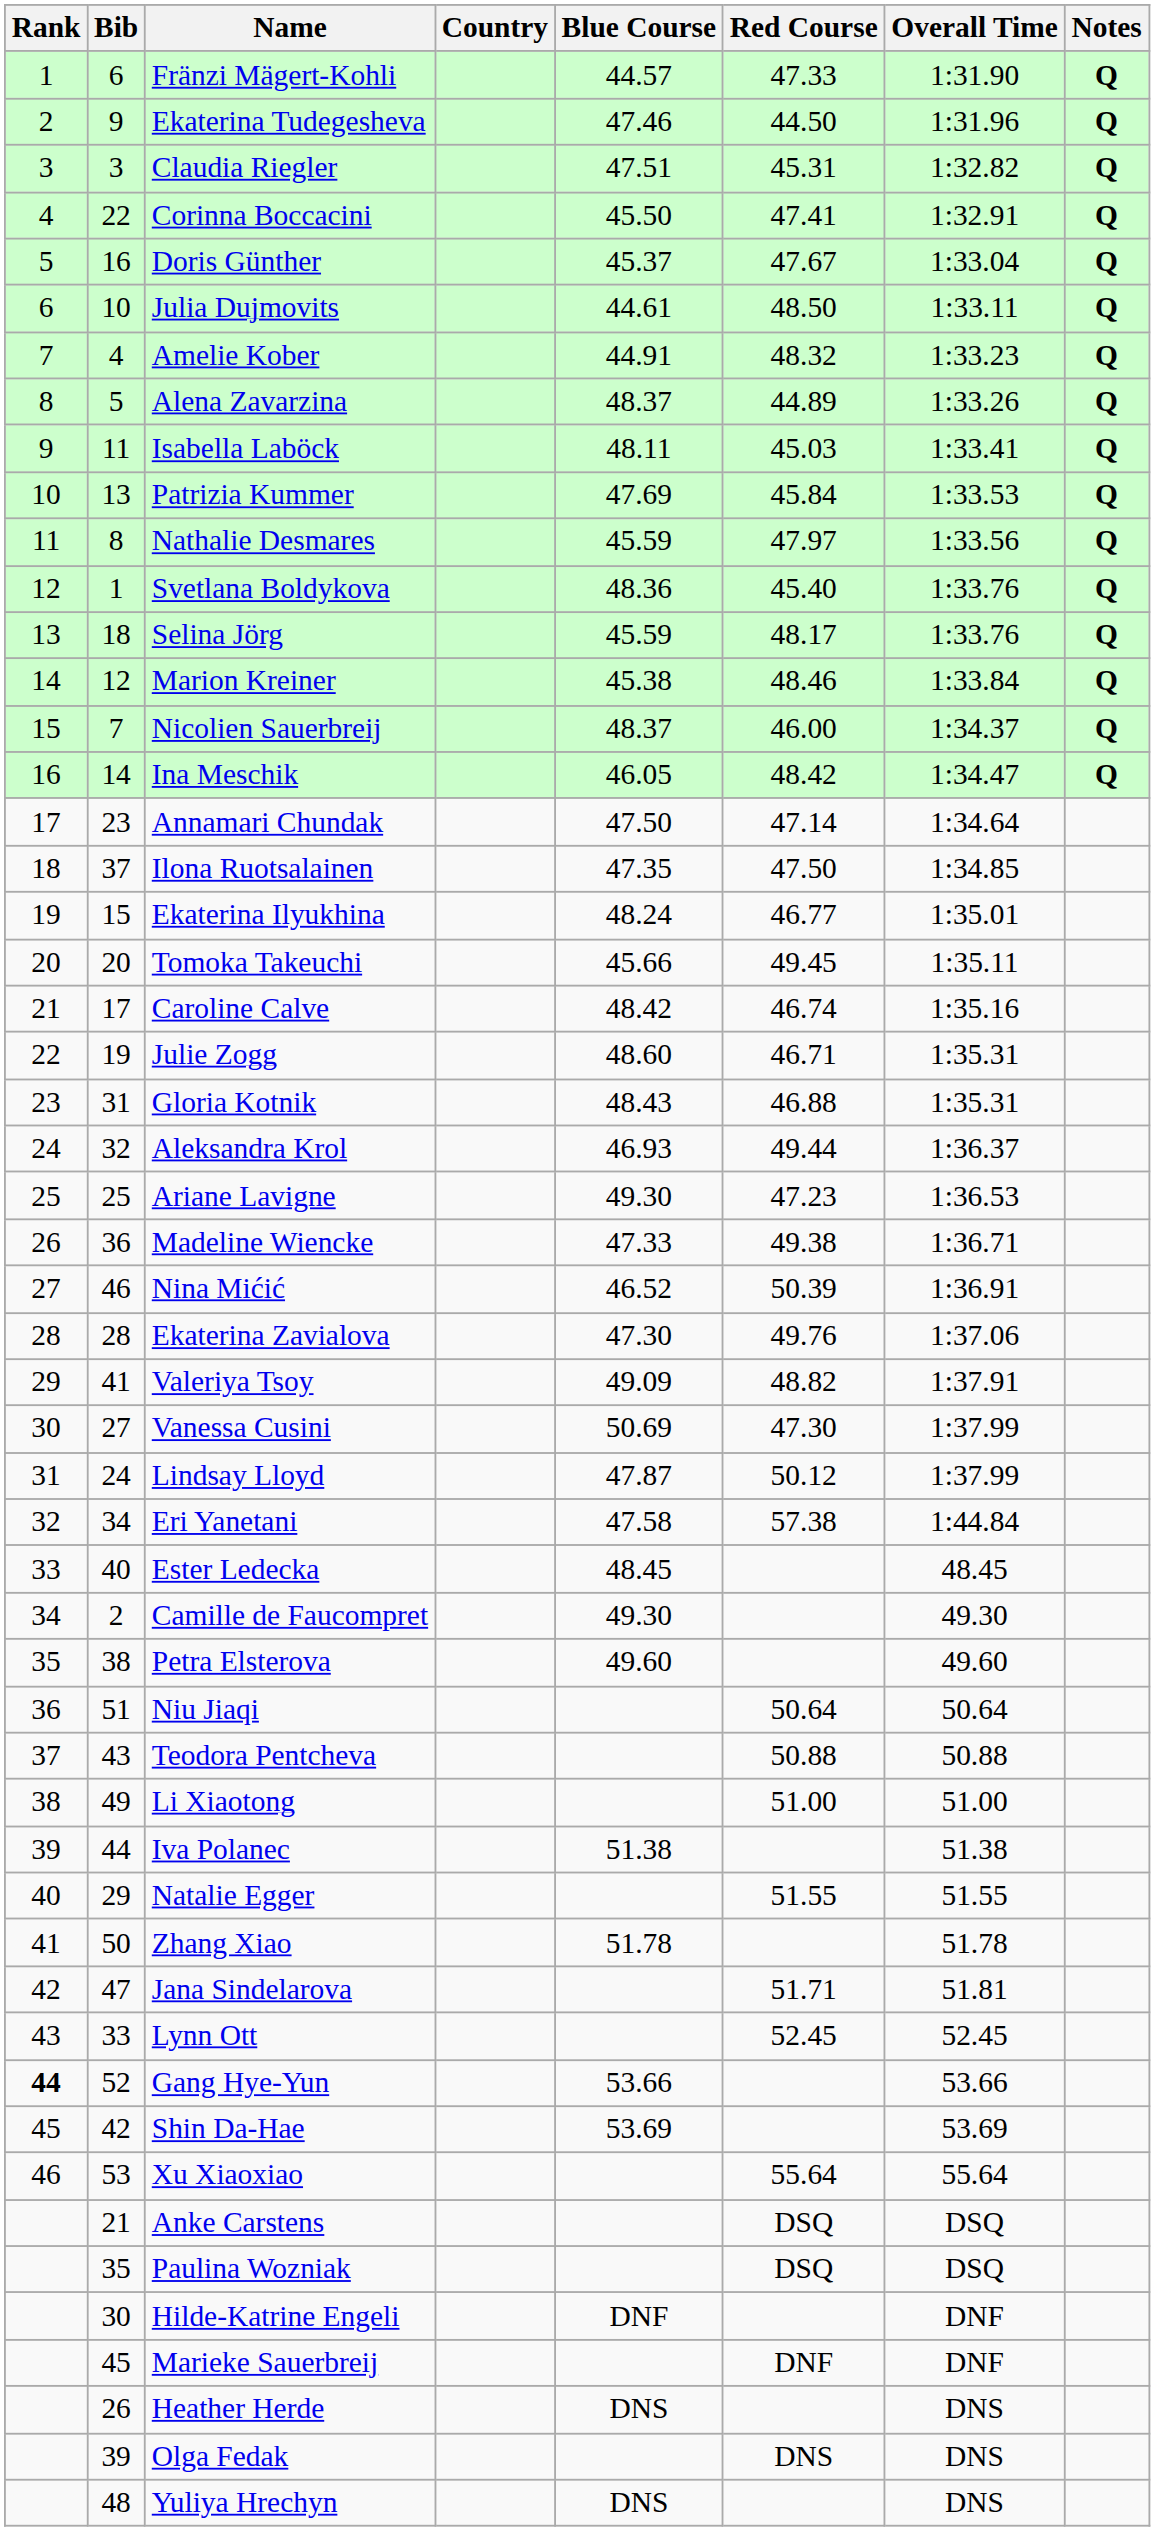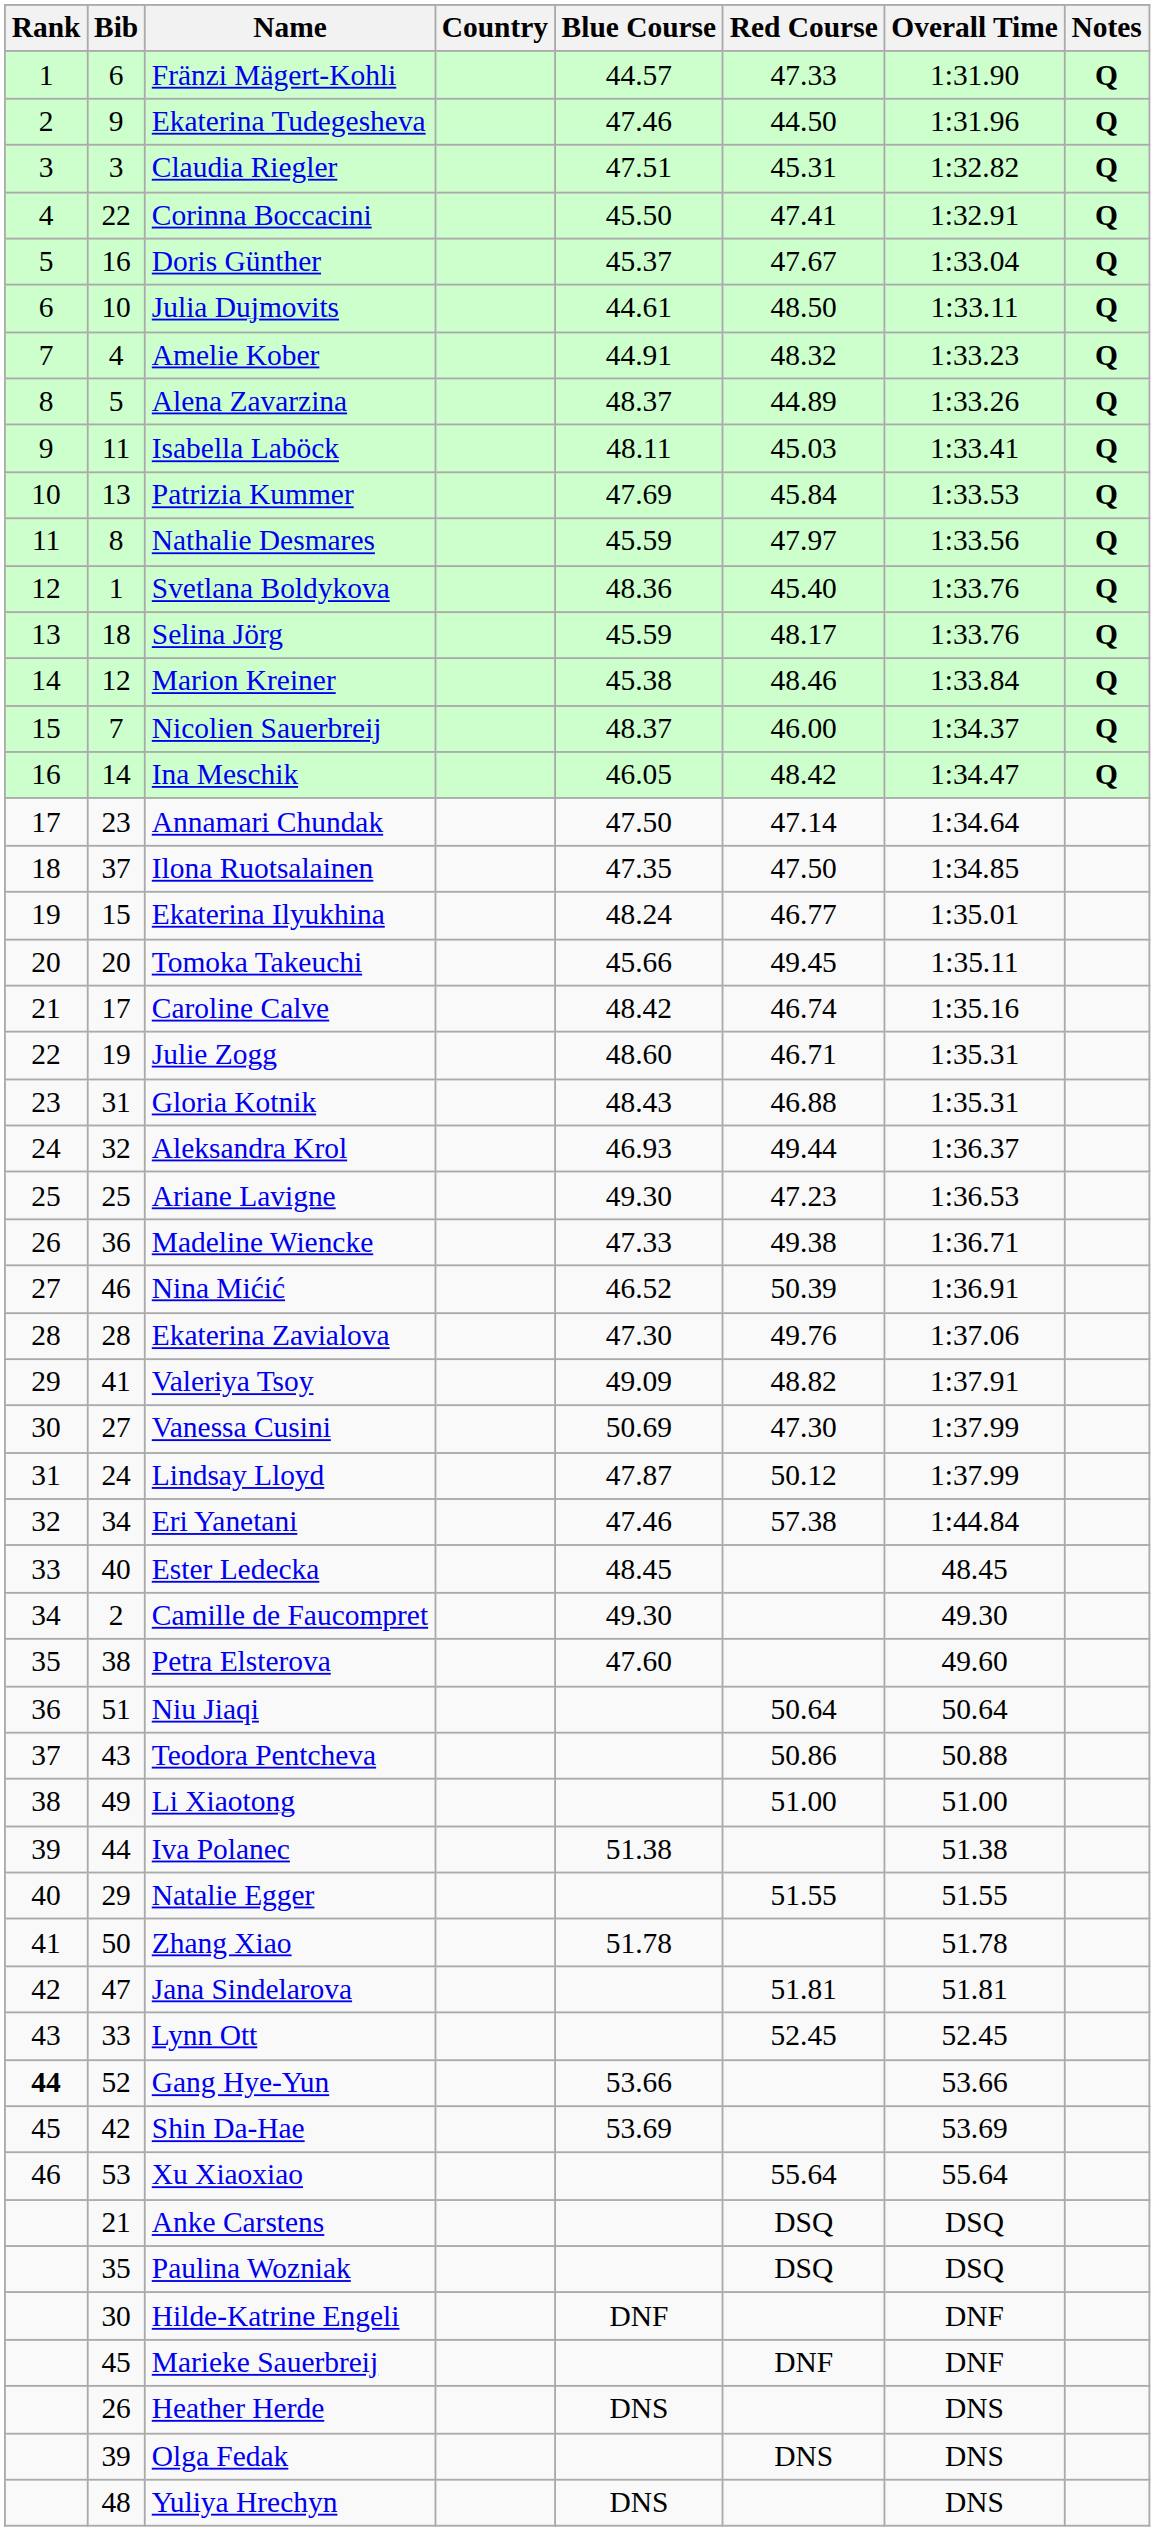Eri Yanetani | Blue Course: 47.58 -> 47.46
Petra Elsterova | Blue Course: 49.60 -> 47.60
Teodora Pentcheva | Red Course: 50.88 -> 50.86
Jana Sindelarova | Red Course: 51.71 -> 51.81
